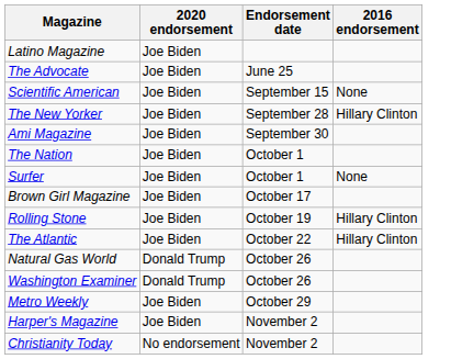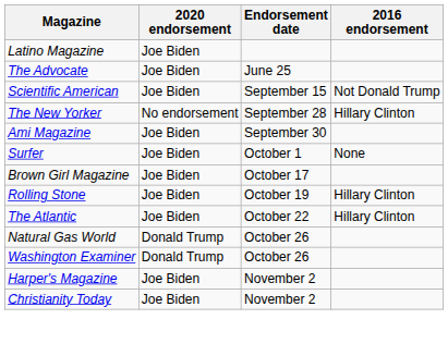Scientific American | 2016 endorsement: None -> Not Donald Trump
The New Yorker | 2020 endorsement: Joe Biden -> No endorsement
- row: The Nation | Joe Biden | October 1
- row: Metro Weekly | Joe Biden | October 29
Christianity Today | 2020 endorsement: No endorsement -> Joe Biden
